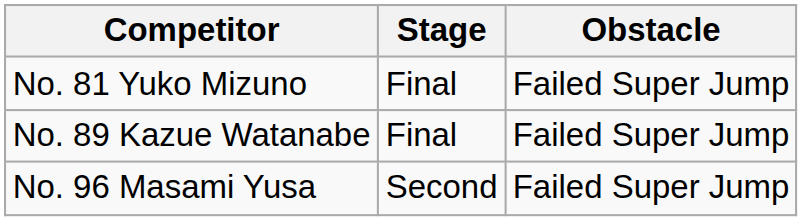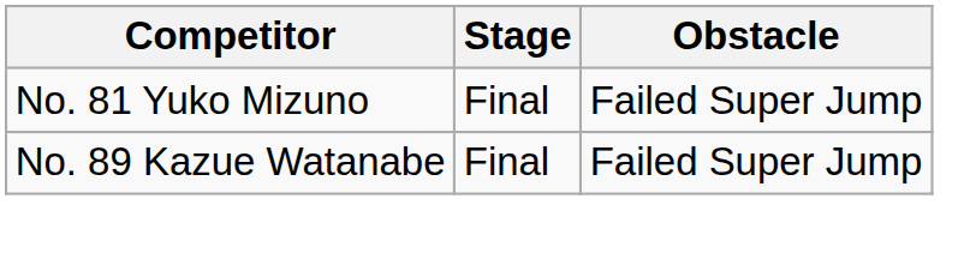- row: No. 96 Masami Yusa | Second | Failed Super Jump
